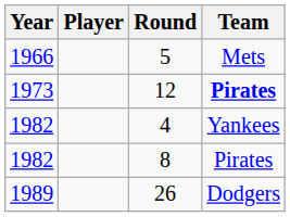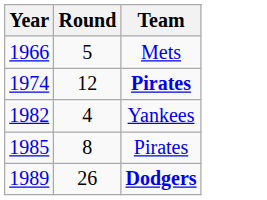- column: Player
12 | Year: 1973 -> 1974
8 | Year: 1982 -> 1985
26 | Team: normal -> bold
